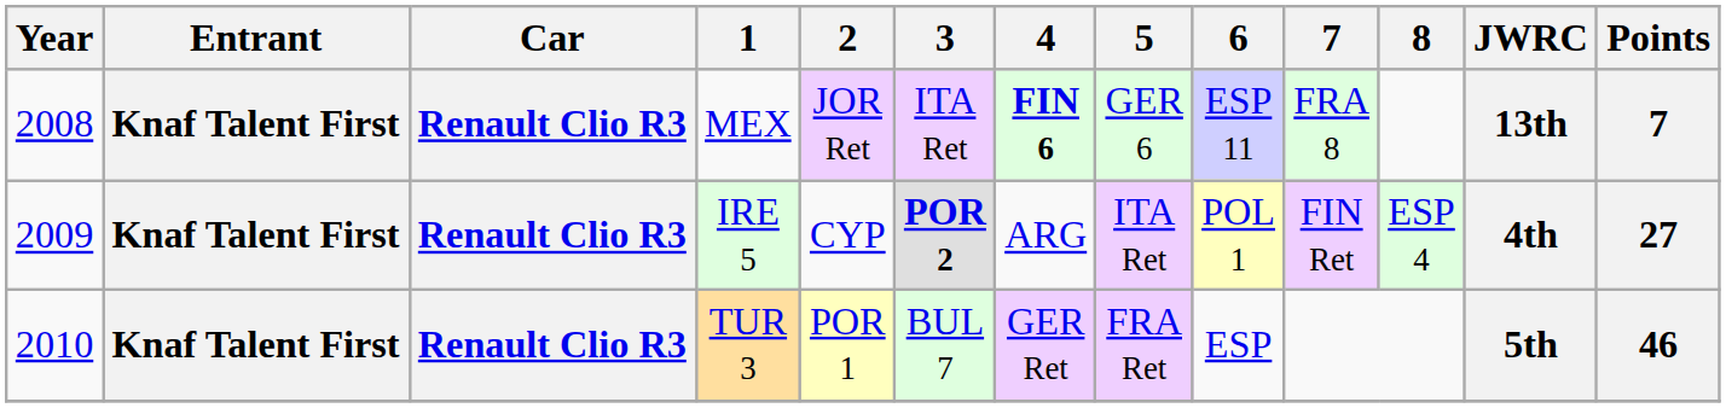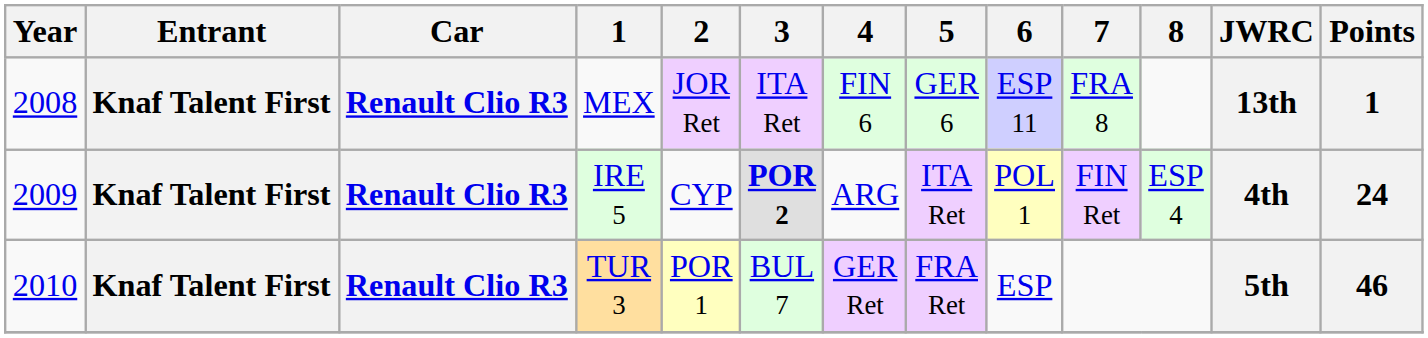MEX | 4: bold -> normal
MEX | Points: 7 -> 1
IRE 5 | Points: 27 -> 24
